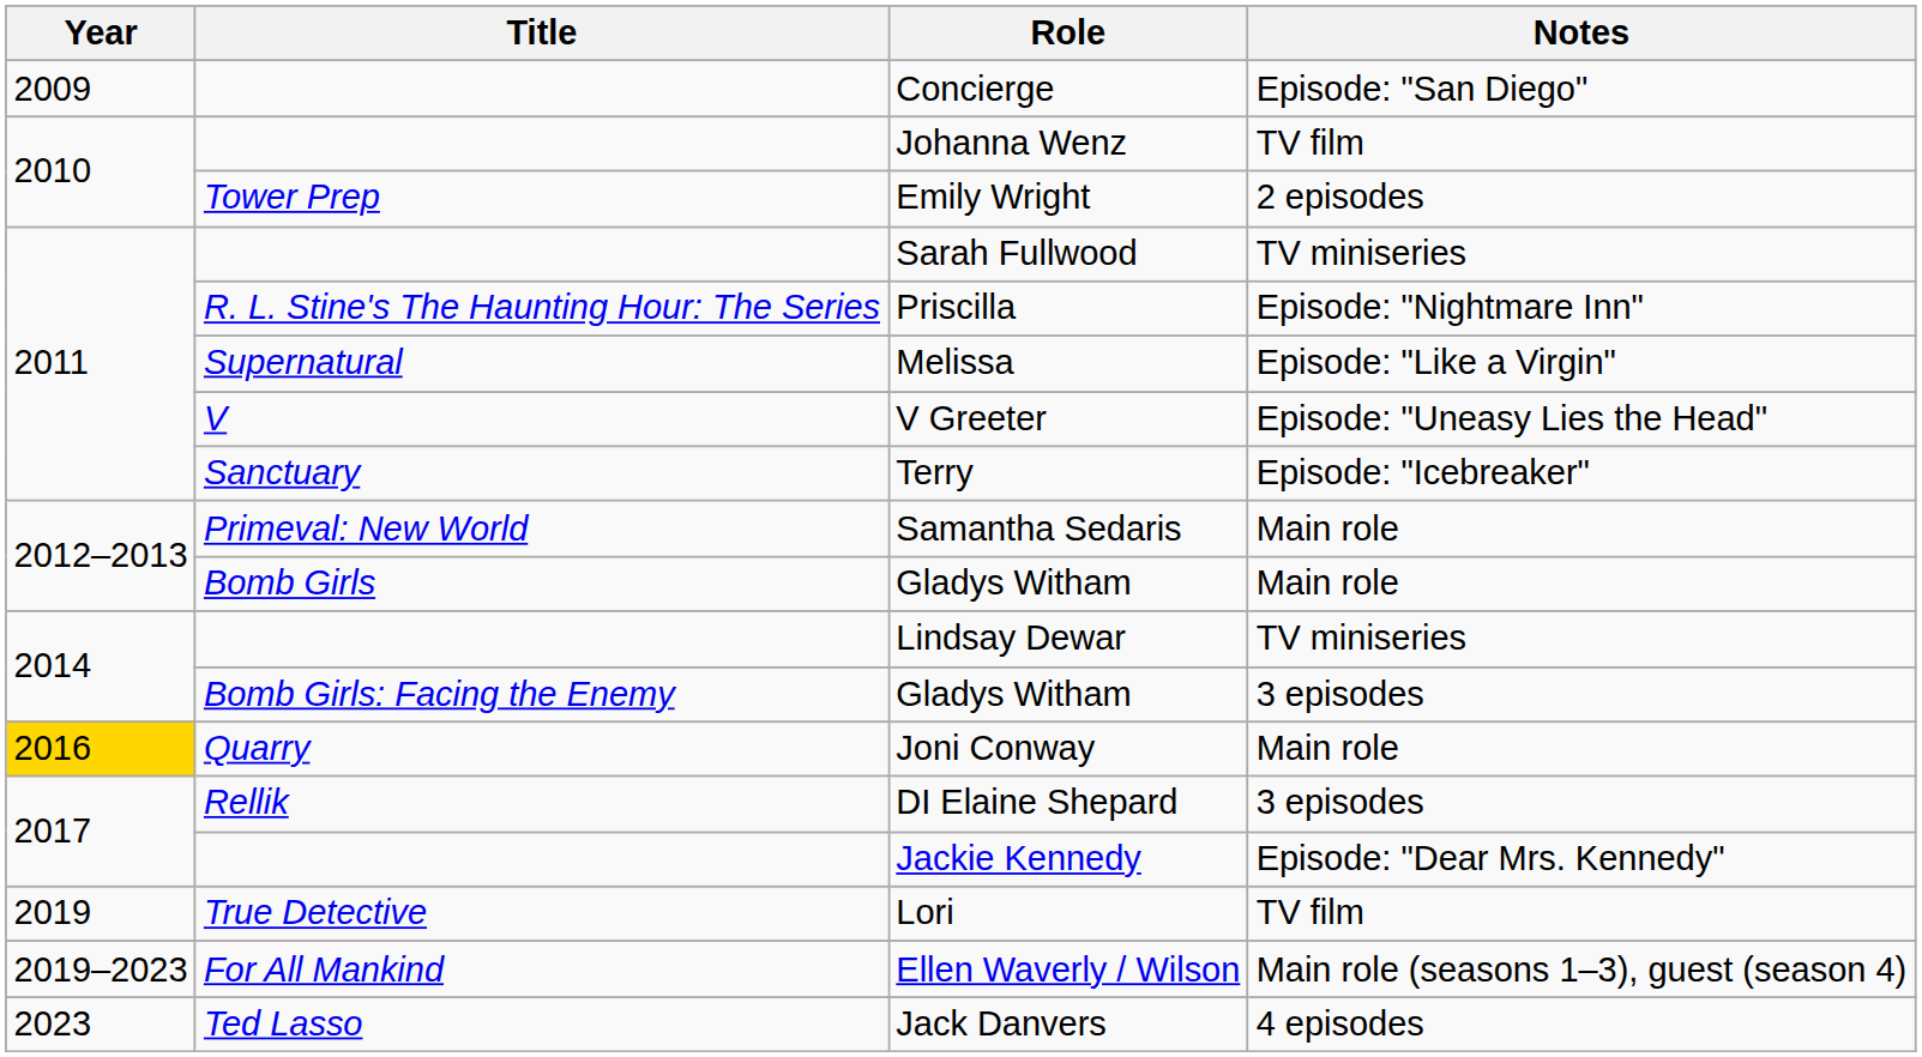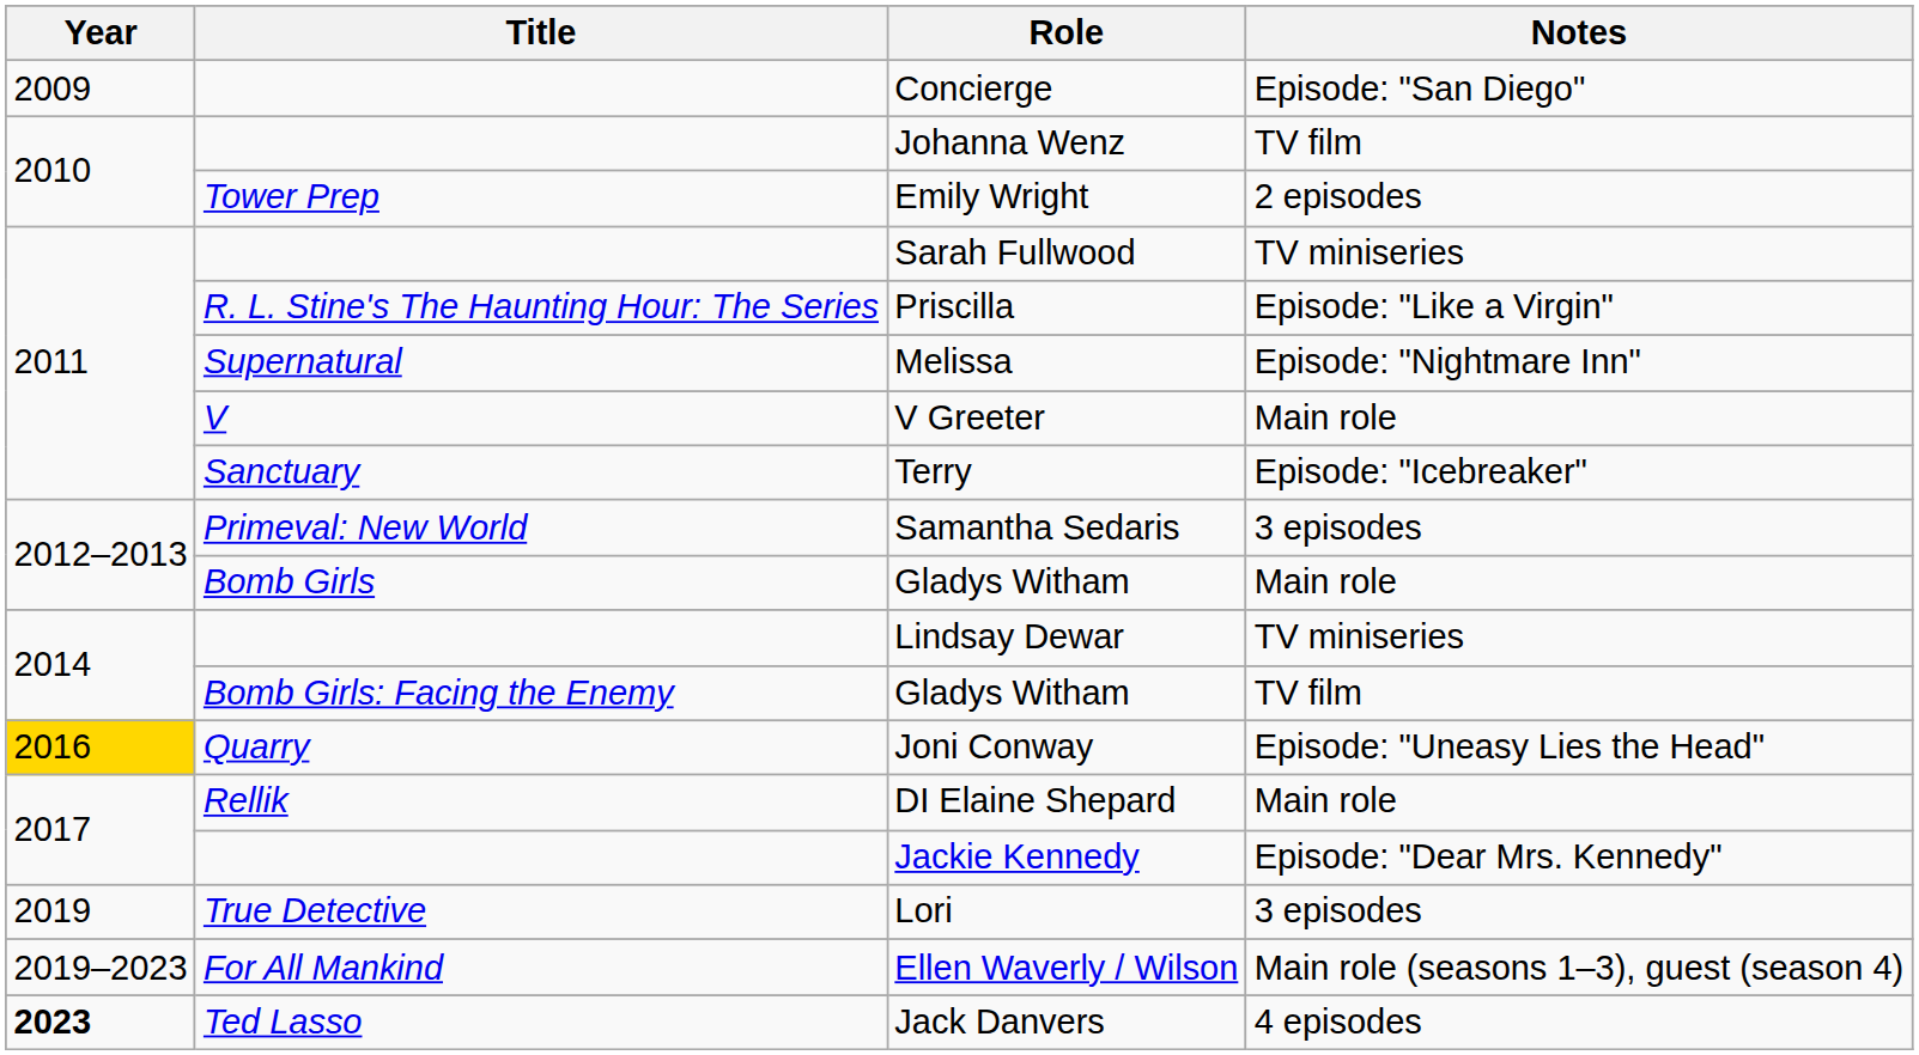Priscilla | Notes: Episode: "Nightmare Inn" -> Episode: "Like a Virgin"
Melissa | Notes: Episode: "Like a Virgin" -> Episode: "Nightmare Inn"
V Greeter | Notes: Episode: "Uneasy Lies the Head" -> Main role
Samantha Sedaris | Notes: Main role -> 3 episodes
Bomb Girls: Facing the Enemy / Gladys Witham | Notes: 3 episodes -> TV film
Joni Conway | Notes: Main role -> Episode: "Uneasy Lies the Head"
DI Elaine Shepard | Notes: 3 episodes -> Main role
Lori | Notes: TV film -> 3 episodes
Jack Danvers | Year: normal -> bold
